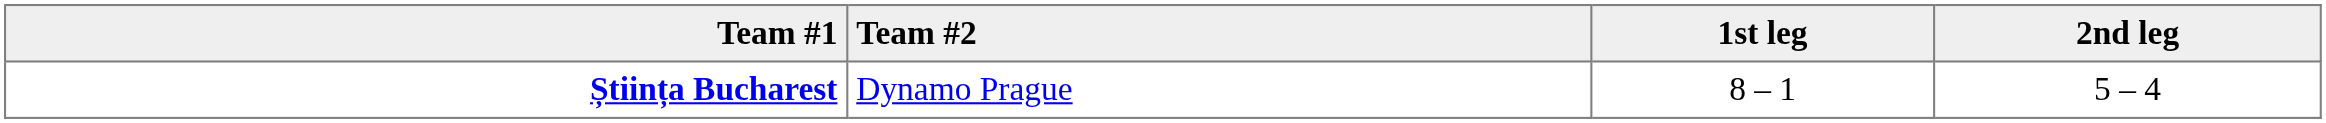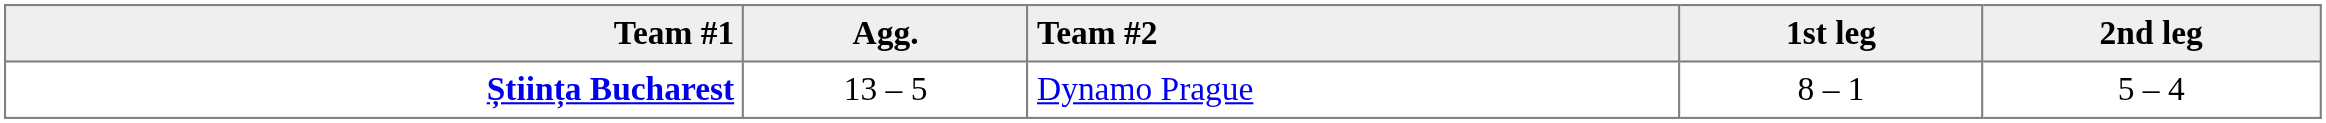+ column: Agg. | 13 – 5
